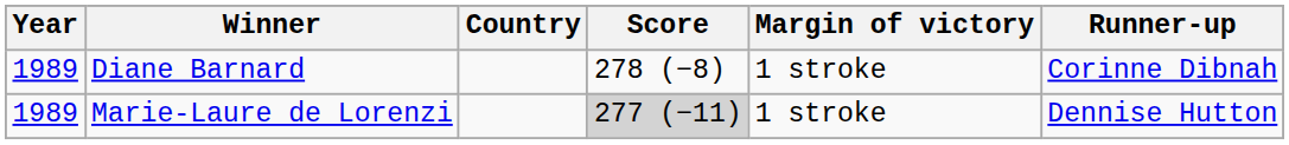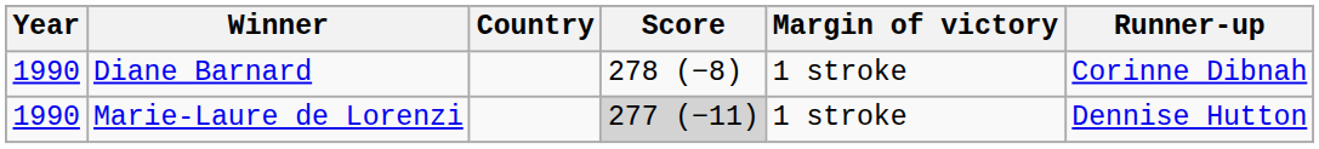Diane Barnard | Year: 1989 -> 1990
Marie-Laure de Lorenzi | Year: 1989 -> 1990
